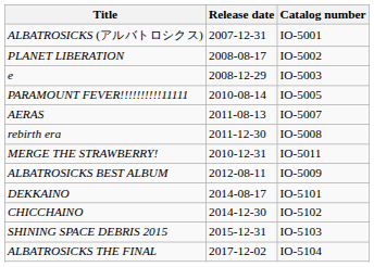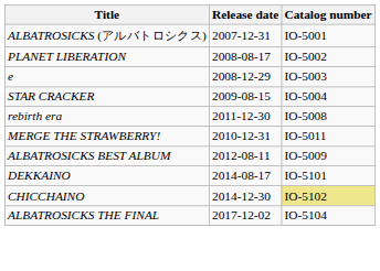+ row: STAR CRACKER | 2009-08-15 | IO-5004
- row: PARAMOUNT FEVER!!!!!!!!!!11111 | 2010-08-14 | IO-5005
- row: AERAS | 2011-08-13 | IO-5007
CHICCHAINO | Catalog number: no background -> khaki background
- row: SHINING SPACE DEBRIS 2015 | 2015-12-31 | IO-5103
